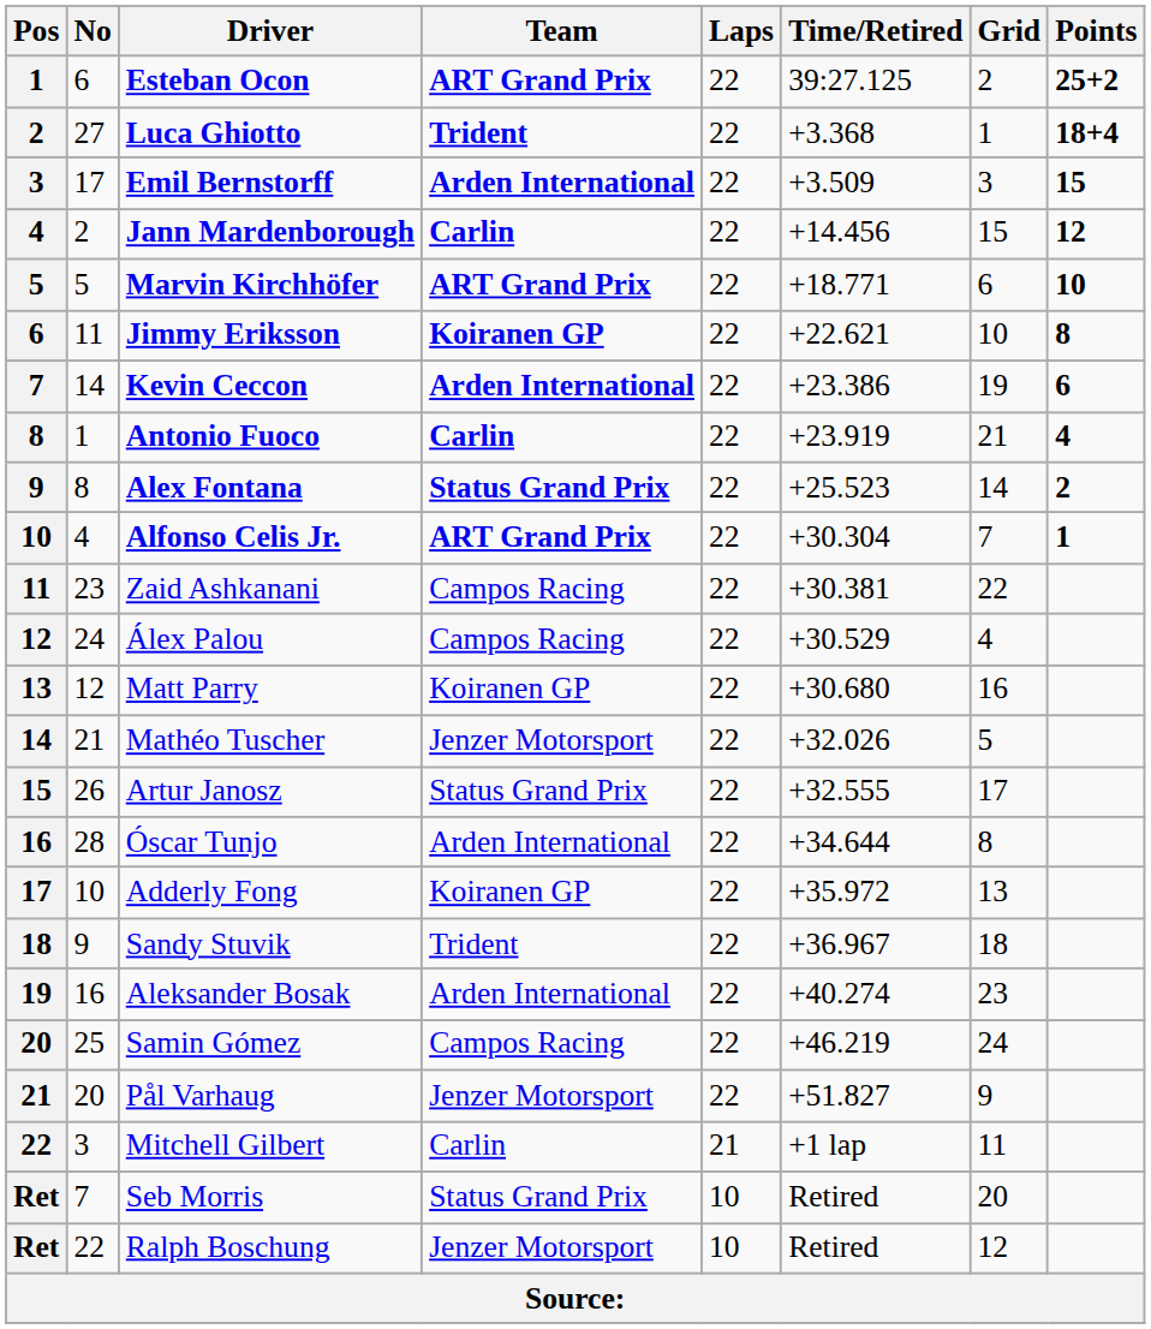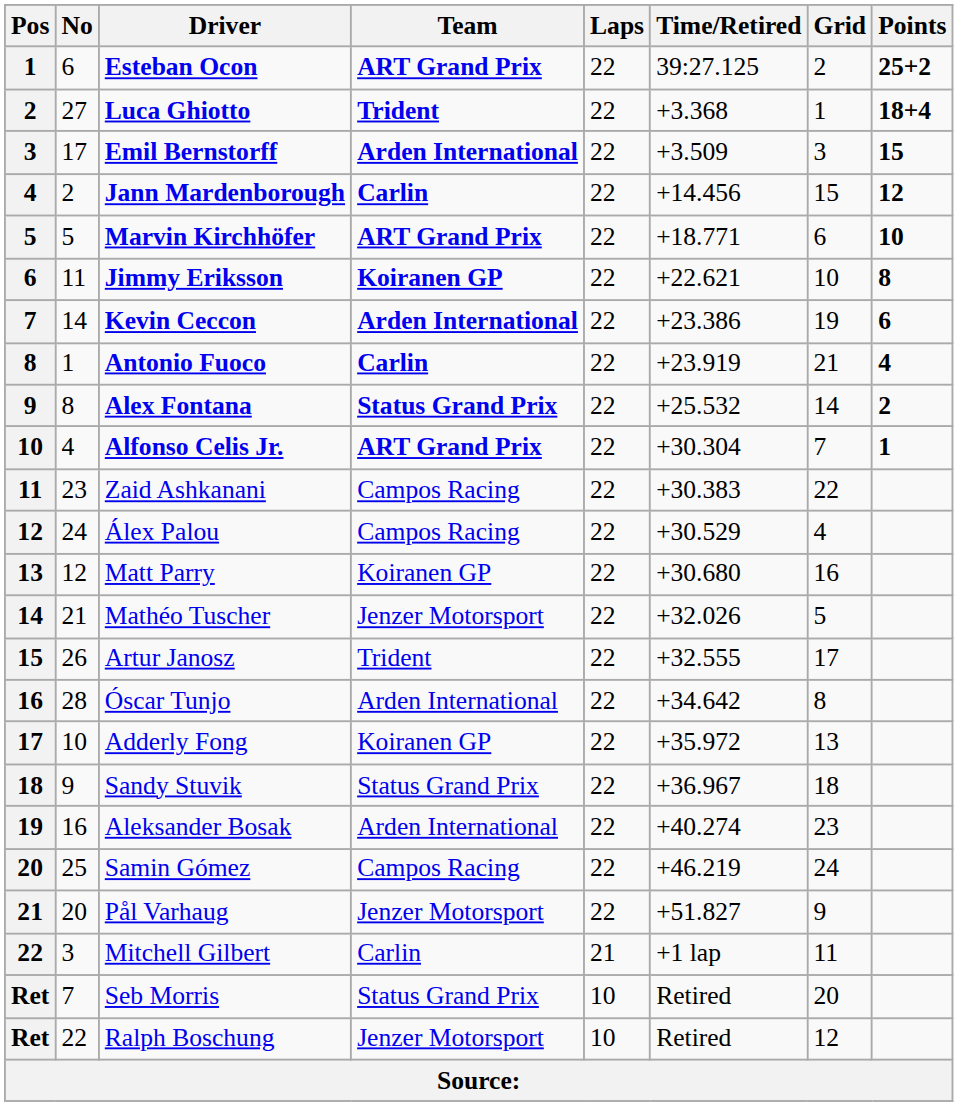Alex Fontana | Time/Retired: +25.523 -> +25.532
Zaid Ashkanani | Time/Retired: +30.381 -> +30.383
Artur Janosz | Team: Status Grand Prix -> Trident
Óscar Tunjo | Time/Retired: +34.644 -> +34.642
Sandy Stuvik | Team: Trident -> Status Grand Prix
